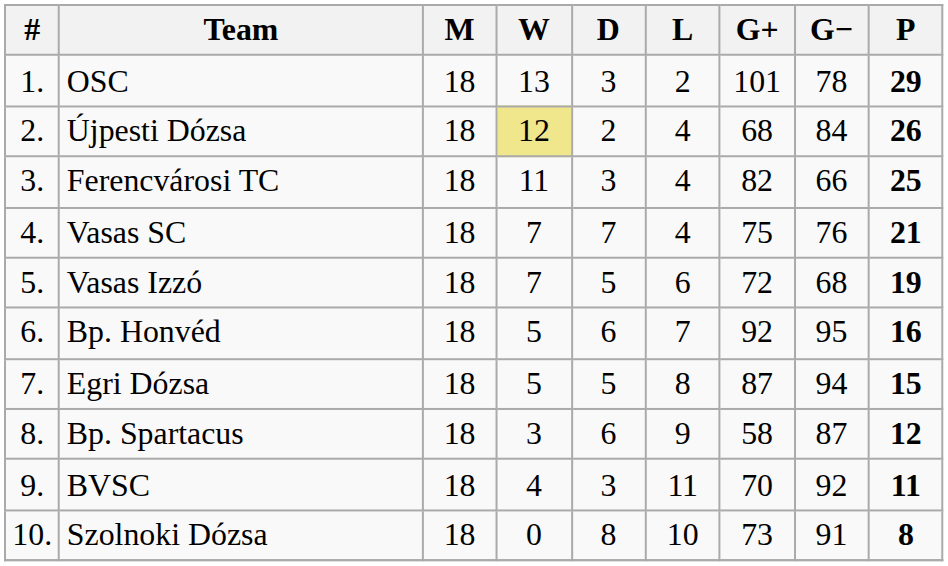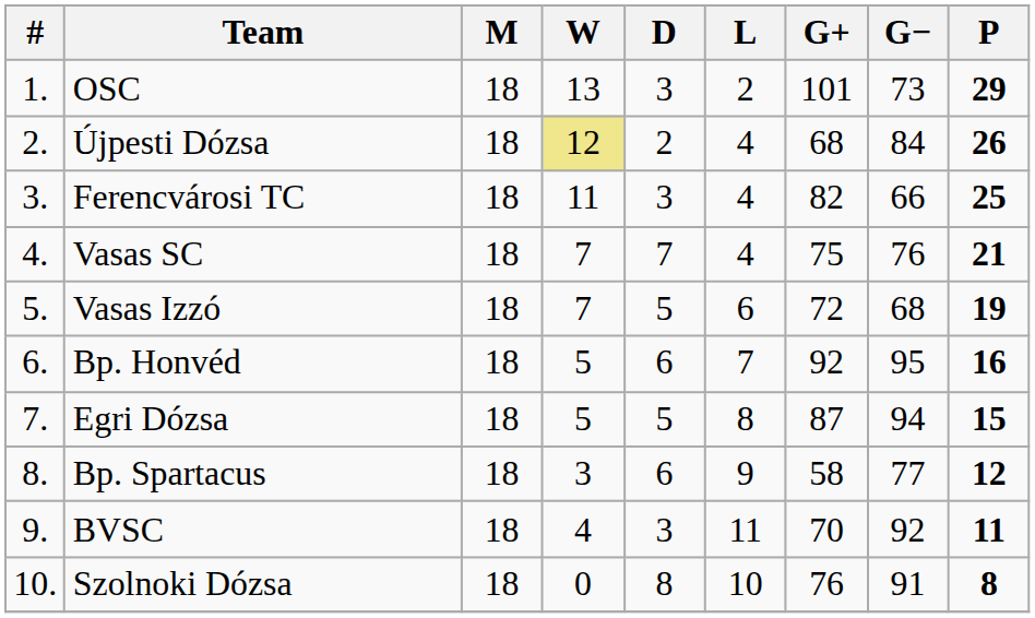OSC | G−: 78 -> 73
Bp. Spartacus | G−: 87 -> 77
Szolnoki Dózsa | G+: 73 -> 76
